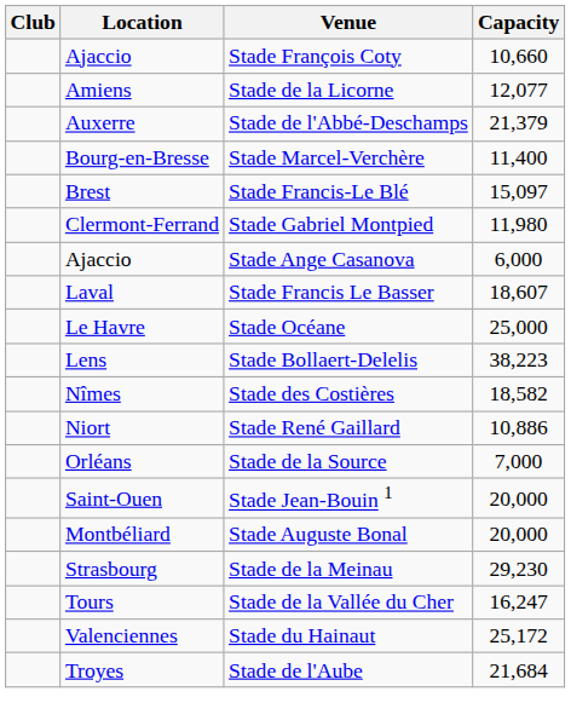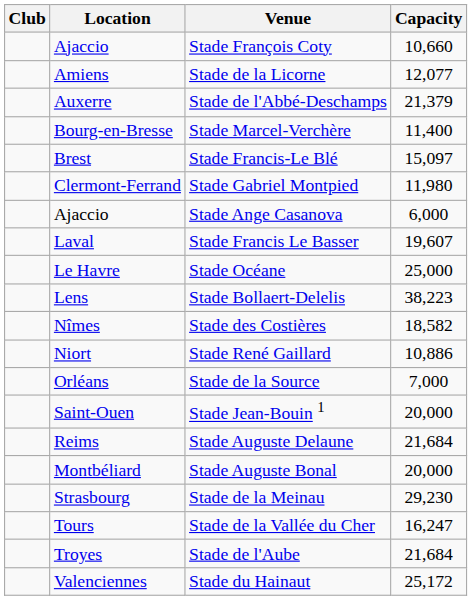Stade Francis Le Basser | Capacity: 18,607 -> 19,607
+ row: Reims | Stade Auguste Delaune | 21,684
rows swapped: Stade de l'Aube <-> Stade du Hainaut
